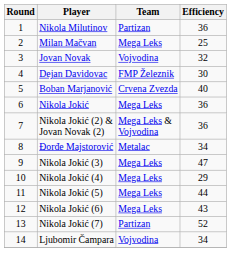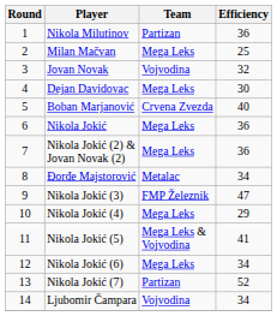Dejan Davidovac | Team: FMP Železnik -> Mega Leks
Nikola Jokić (2) & Jovan Novak (2) | Team: Mega Leks & Vojvodina -> Mega Leks
Nikola Jokić (3) | Team: Mega Leks -> FMP Železnik
Nikola Jokić (5) | Team: Mega Leks -> Mega Leks & Vojvodina
Nikola Jokić (5) | Efficiency: 44 -> 41
Nikola Jokić (6) | Efficiency: 43 -> 34
